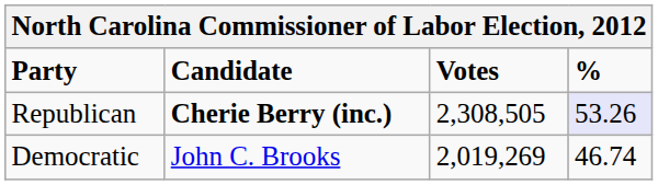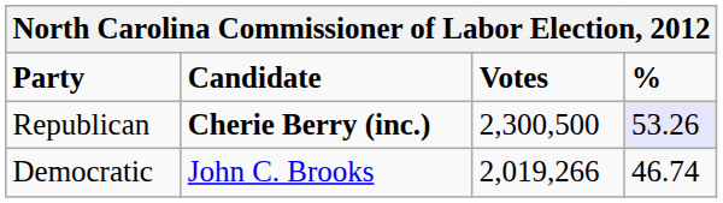Republican | Votes: 2,308,505 -> 2,300,500
Democratic | Votes: 2,019,269 -> 2,019,266
